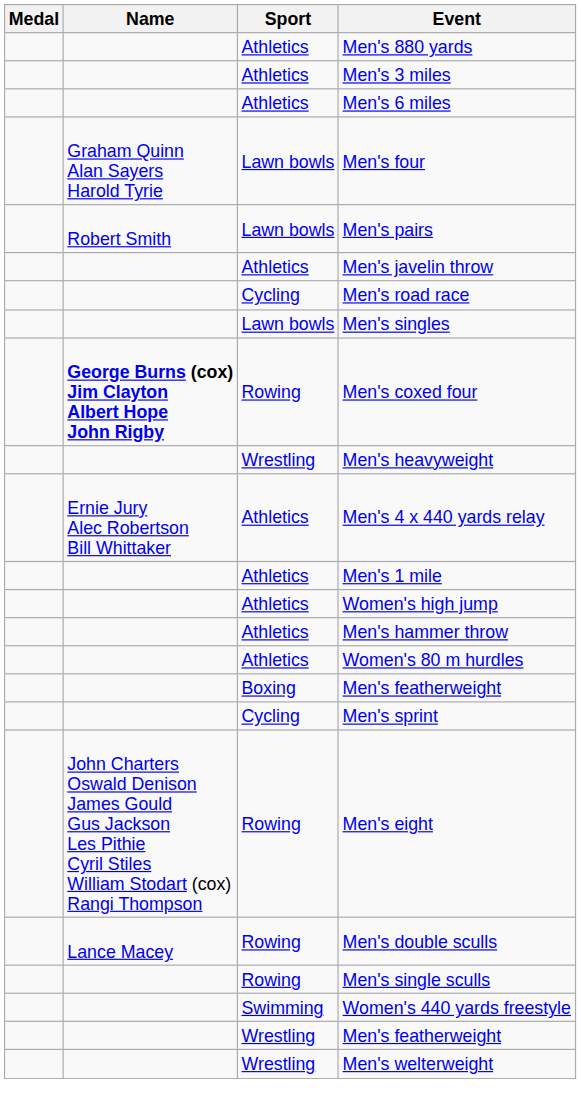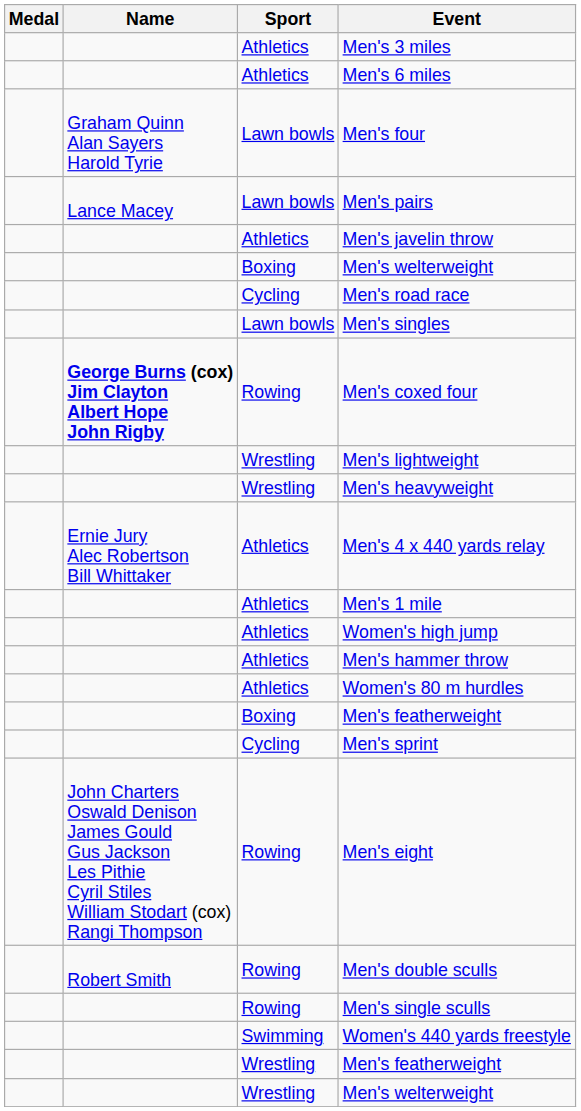- row: Athletics | Men's 880 yards
Men's pairs | Name: Robert Smith -> Lance Macey
+ row: Boxing | Men's welterweight
+ row: Wrestling | Men's lightweight
Men's double sculls | Name: Lance Macey -> Robert Smith
